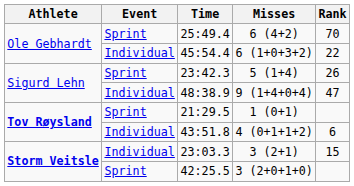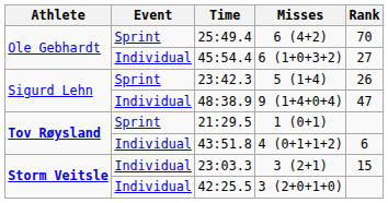45:54.4 | Rank: 22 -> 27
42:25.5 | Event: Sprint -> Individual
